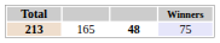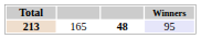213 | Winners: 75 -> 95
